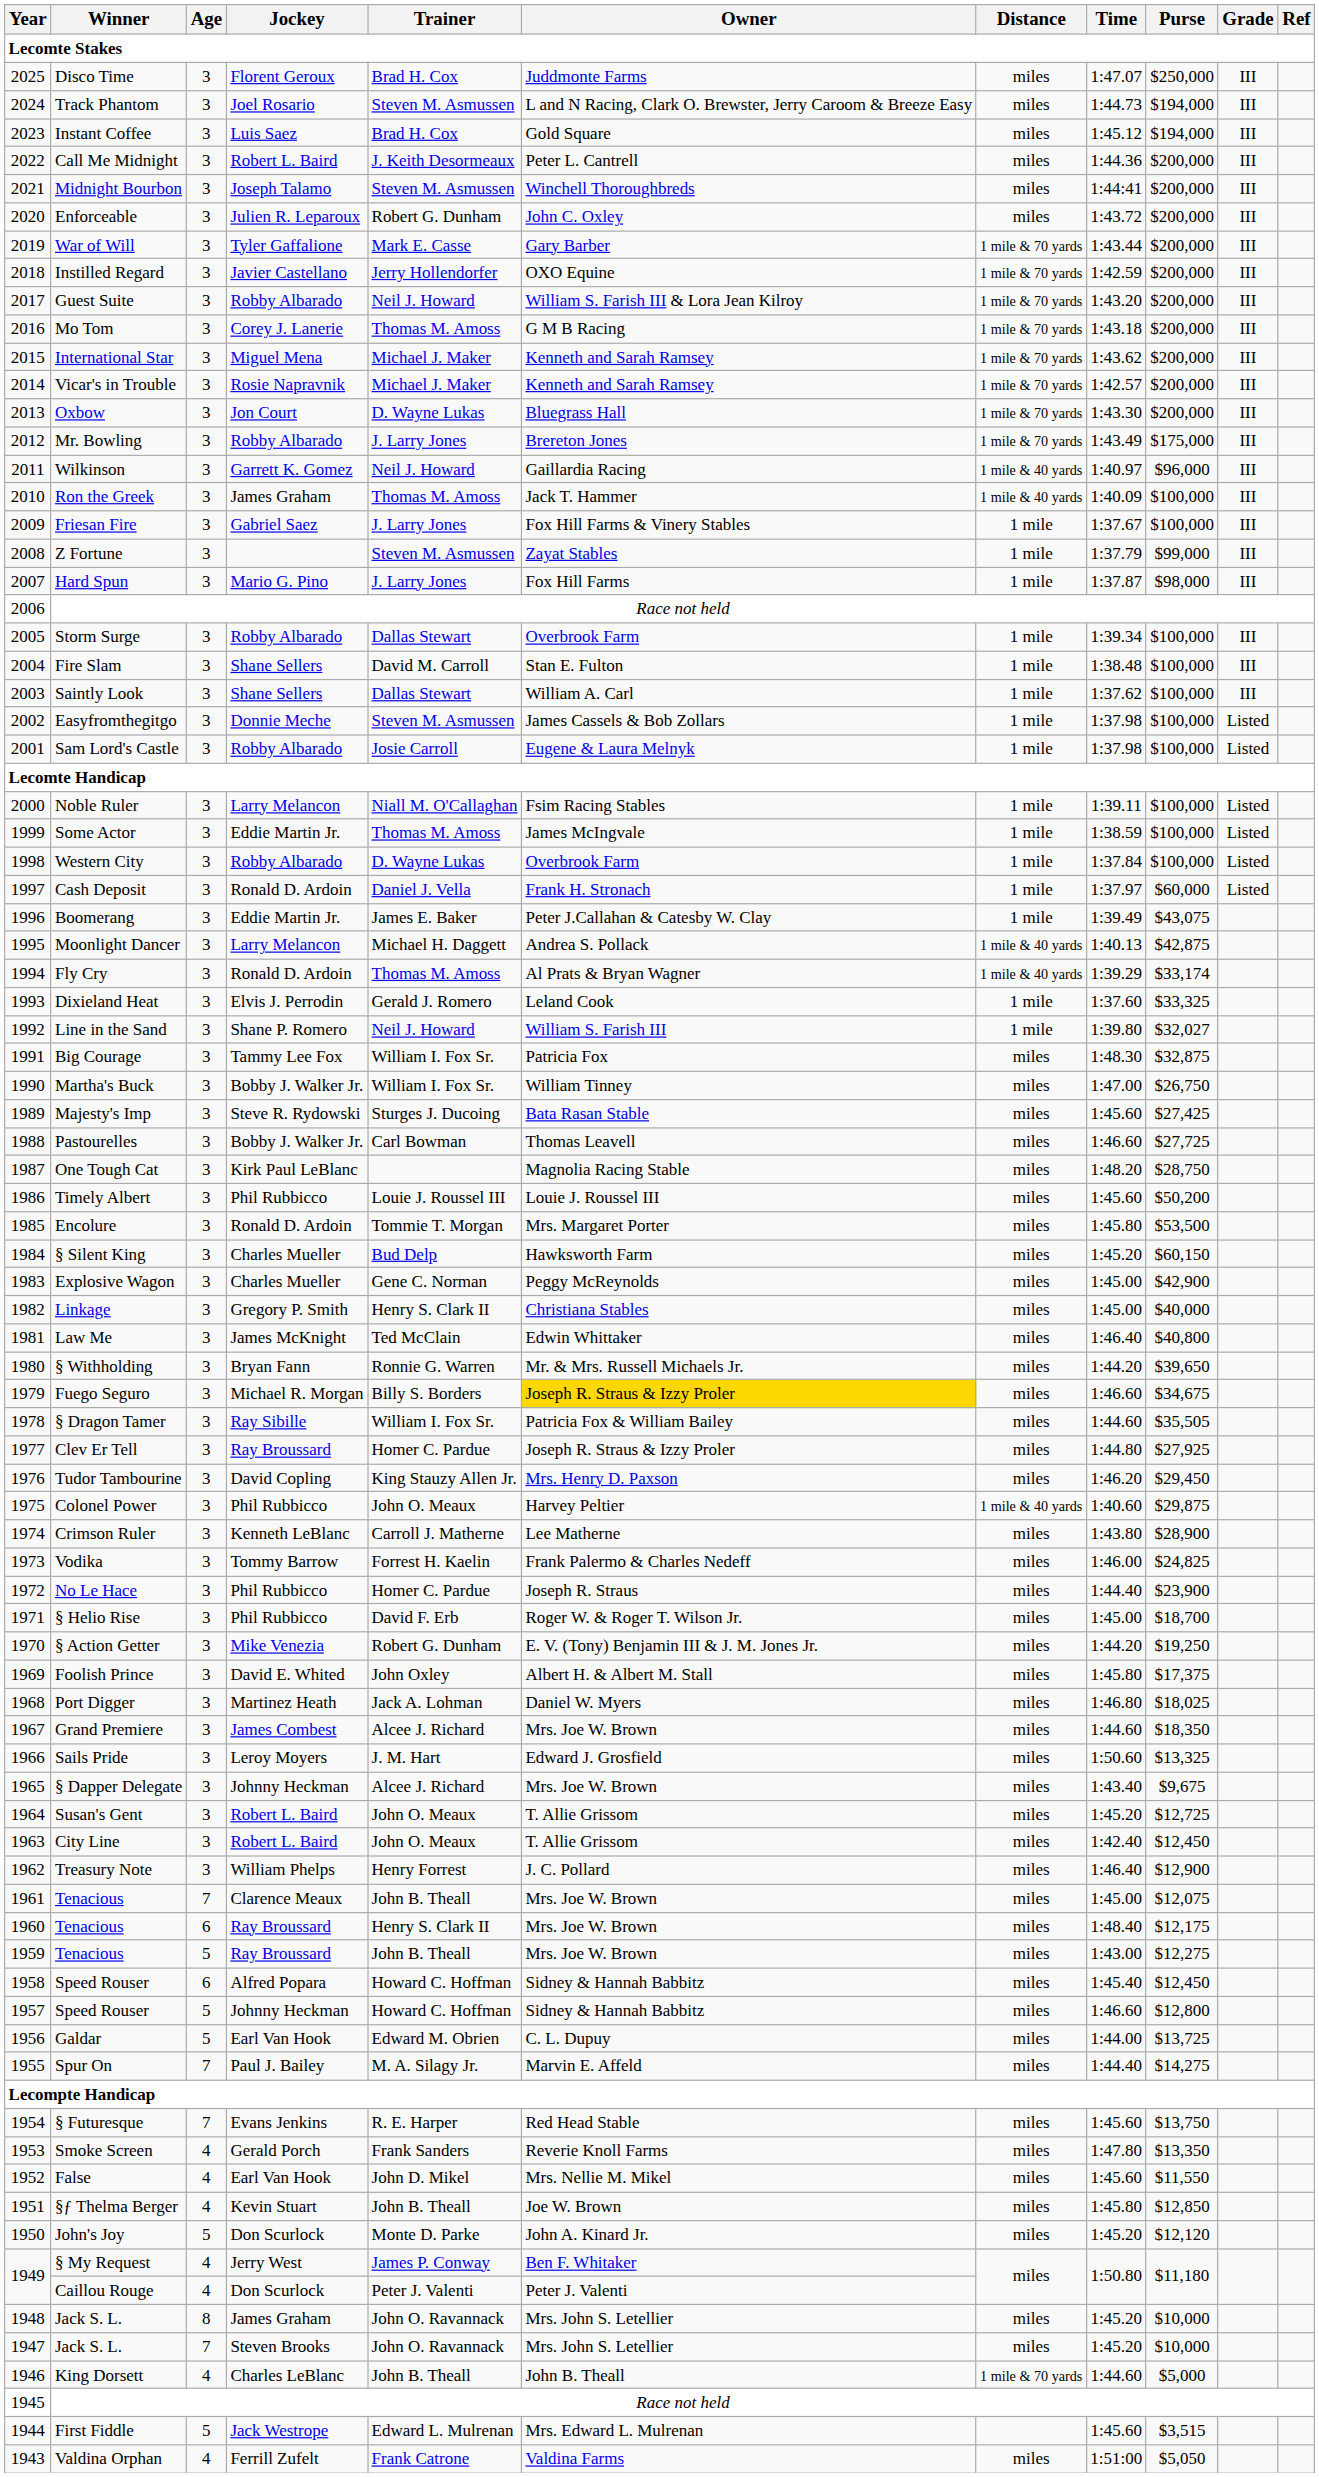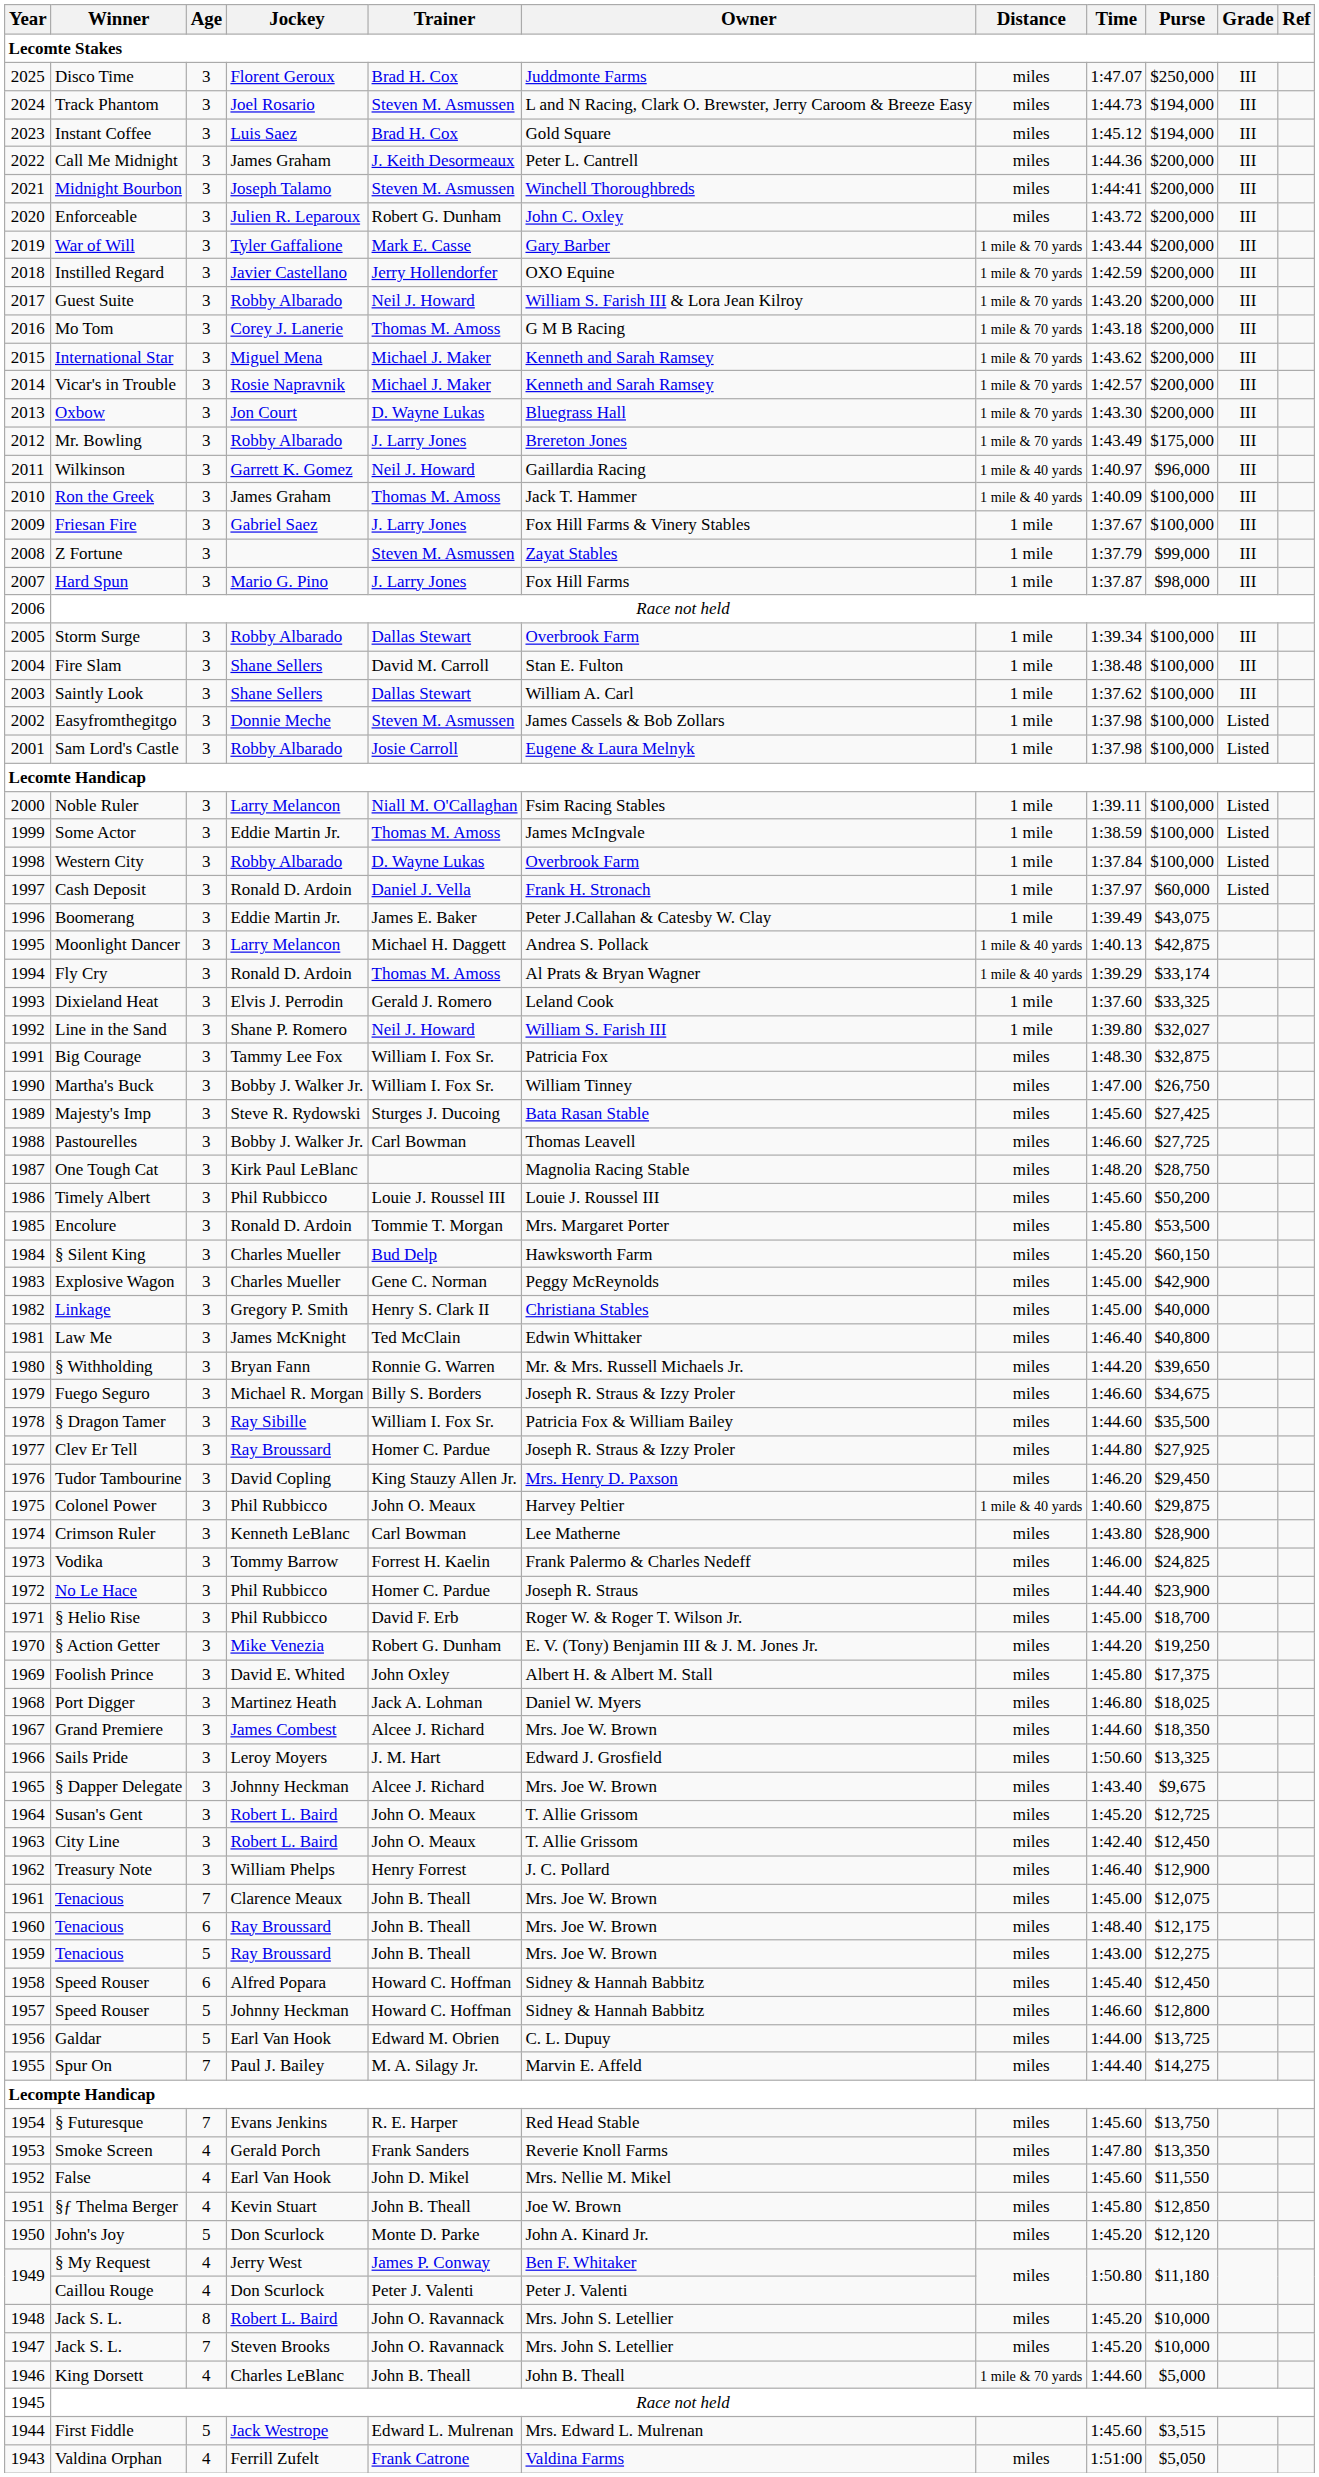Call Me Midnight | Jockey: Robert L. Baird -> James Graham
Fuego Seguro | Owner: gold background -> no background
§ Dragon Tamer | Purse: $35,505 -> $35,500
Crimson Ruler | Trainer: Carroll J. Matherne -> Carl Bowman
1960 / Tenacious | Trainer: Henry S. Clark II -> John B. Theall
1948 / Jack S. L. | Jockey: James Graham -> Robert L. Baird
